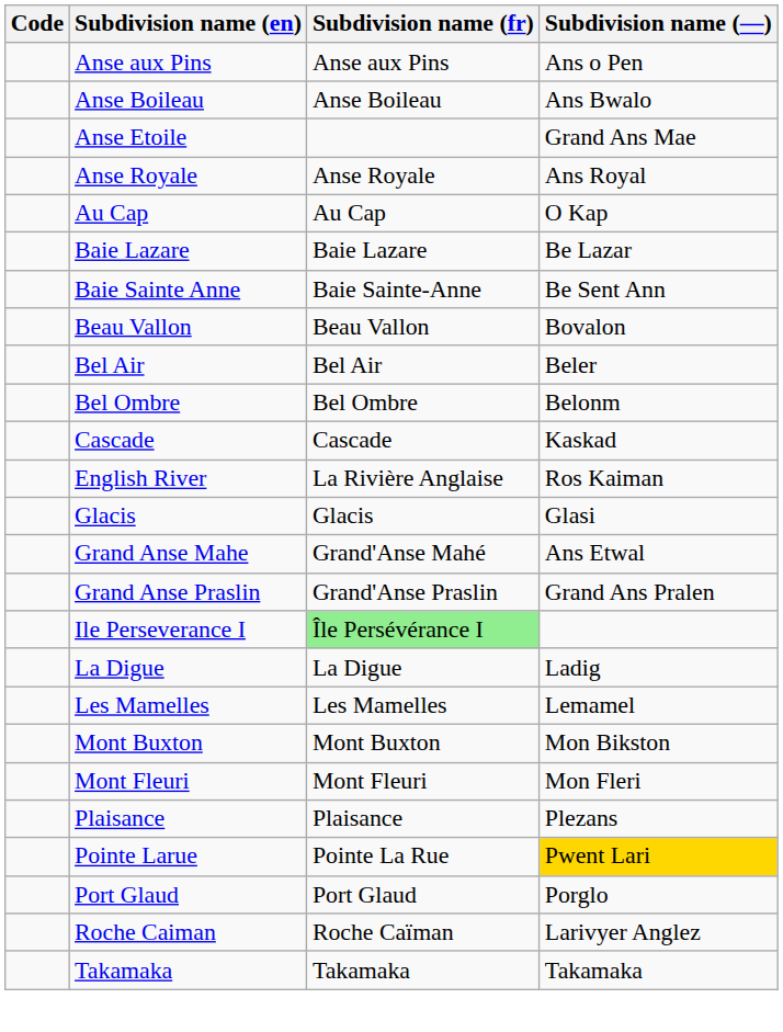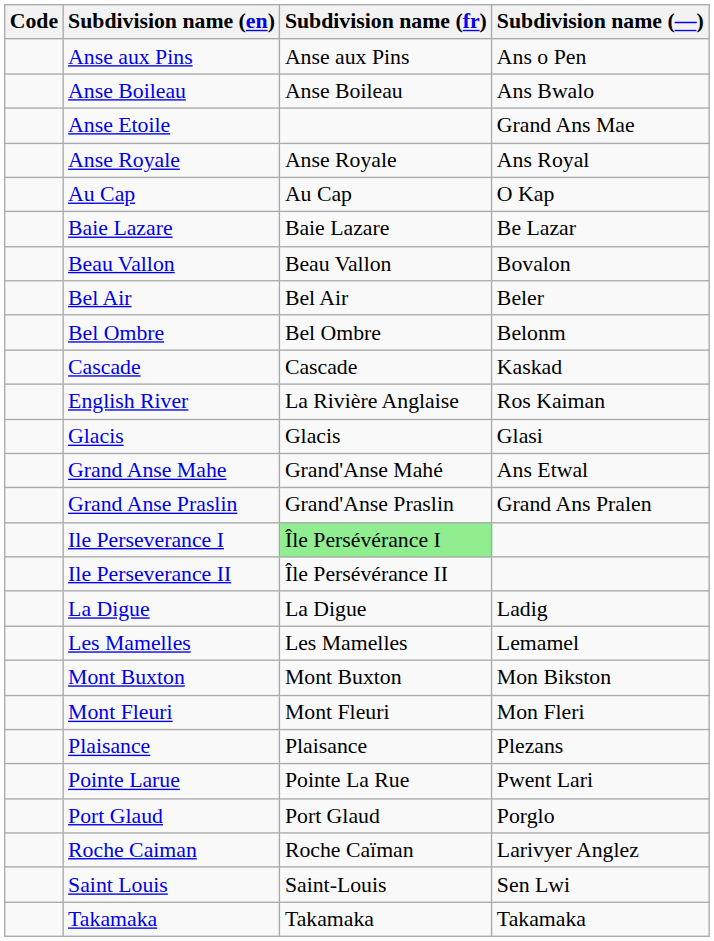- row: Baie Sainte Anne | Baie Sainte-Anne | Be Sent Ann
+ row: Ile Perseverance II | Île Persévérance II
Pointe Larue | Subdivision name (—): gold background -> no background
+ row: Saint Louis | Saint-Louis | Sen Lwi
